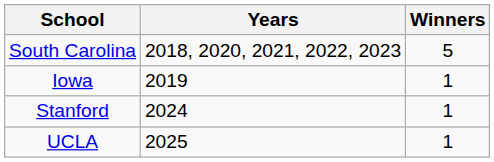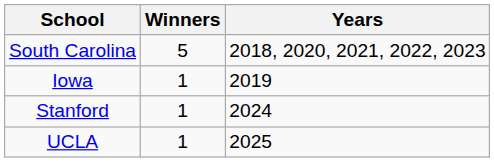columns swapped: Winners <-> Years
